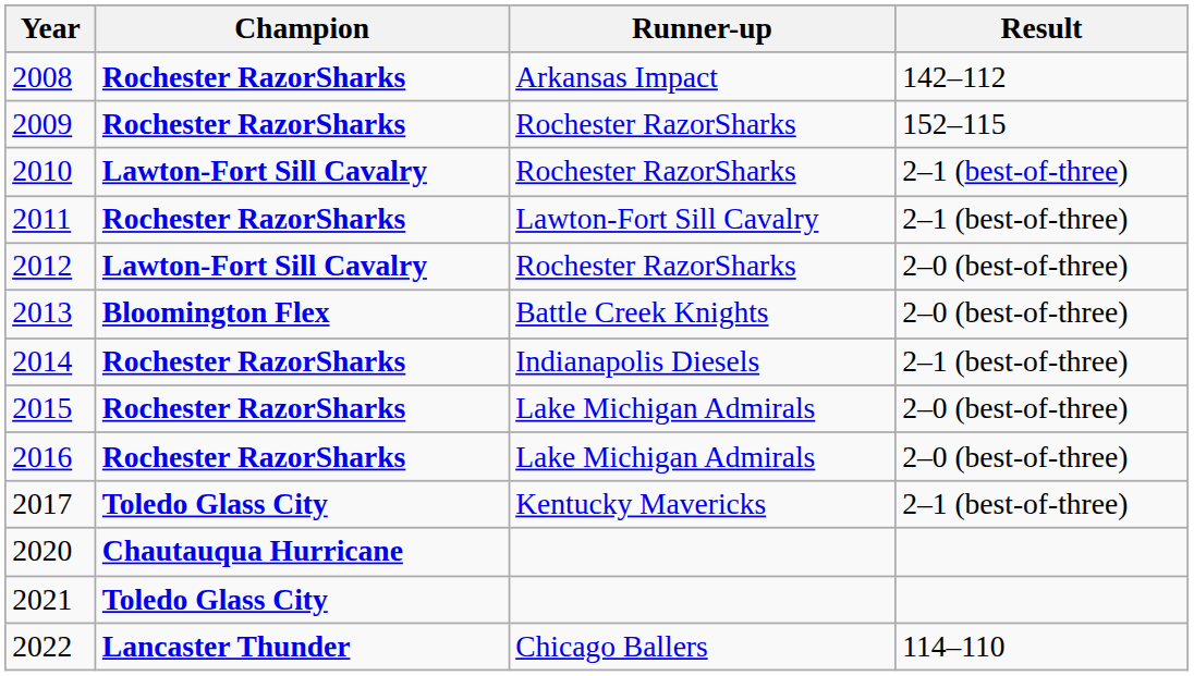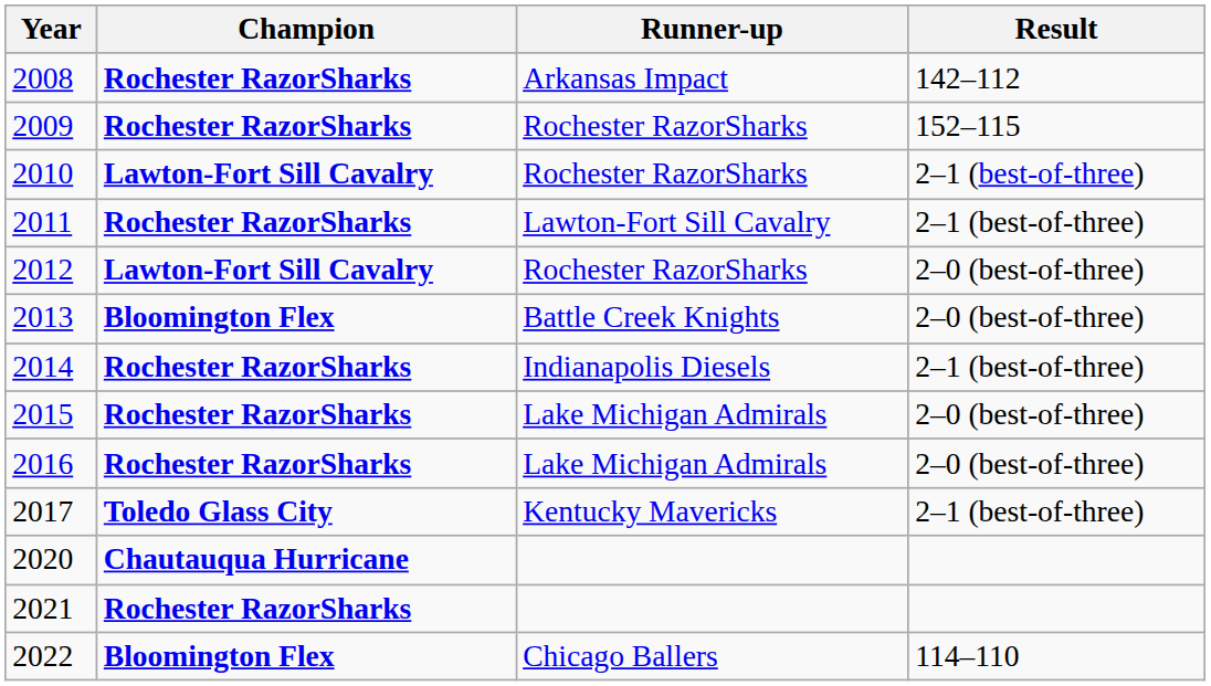2021 | Champion: Toledo Glass City -> Rochester RazorSharks
2022 | Champion: Lancaster Thunder -> Bloomington Flex
